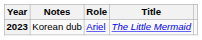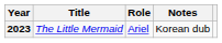columns swapped: Title <-> Notes
